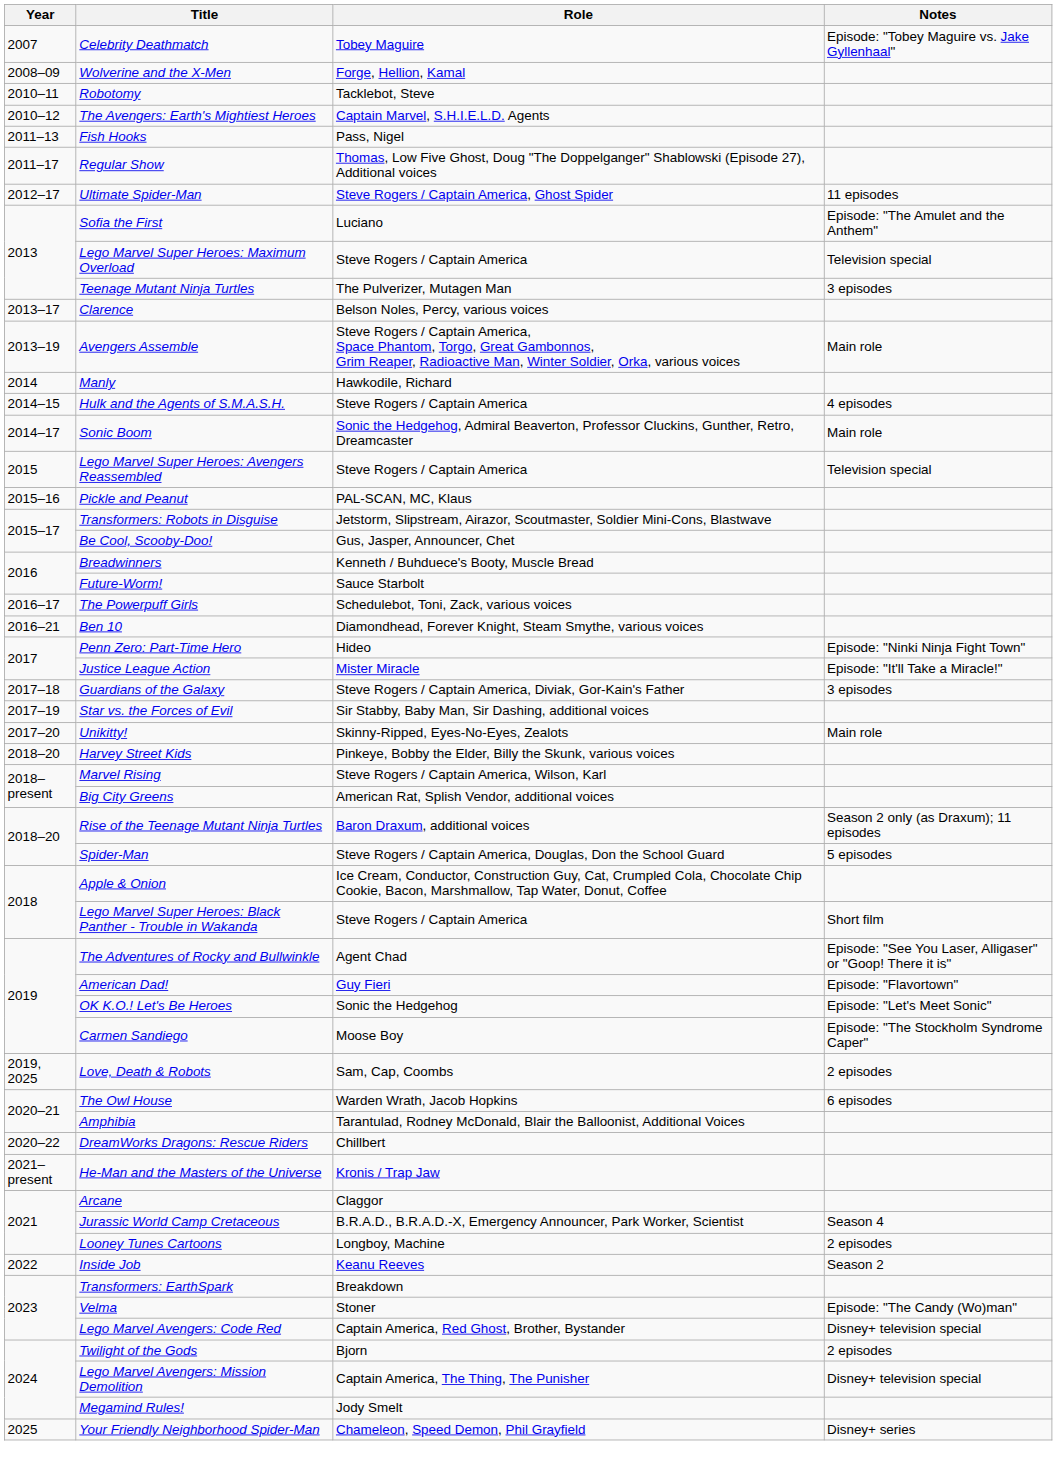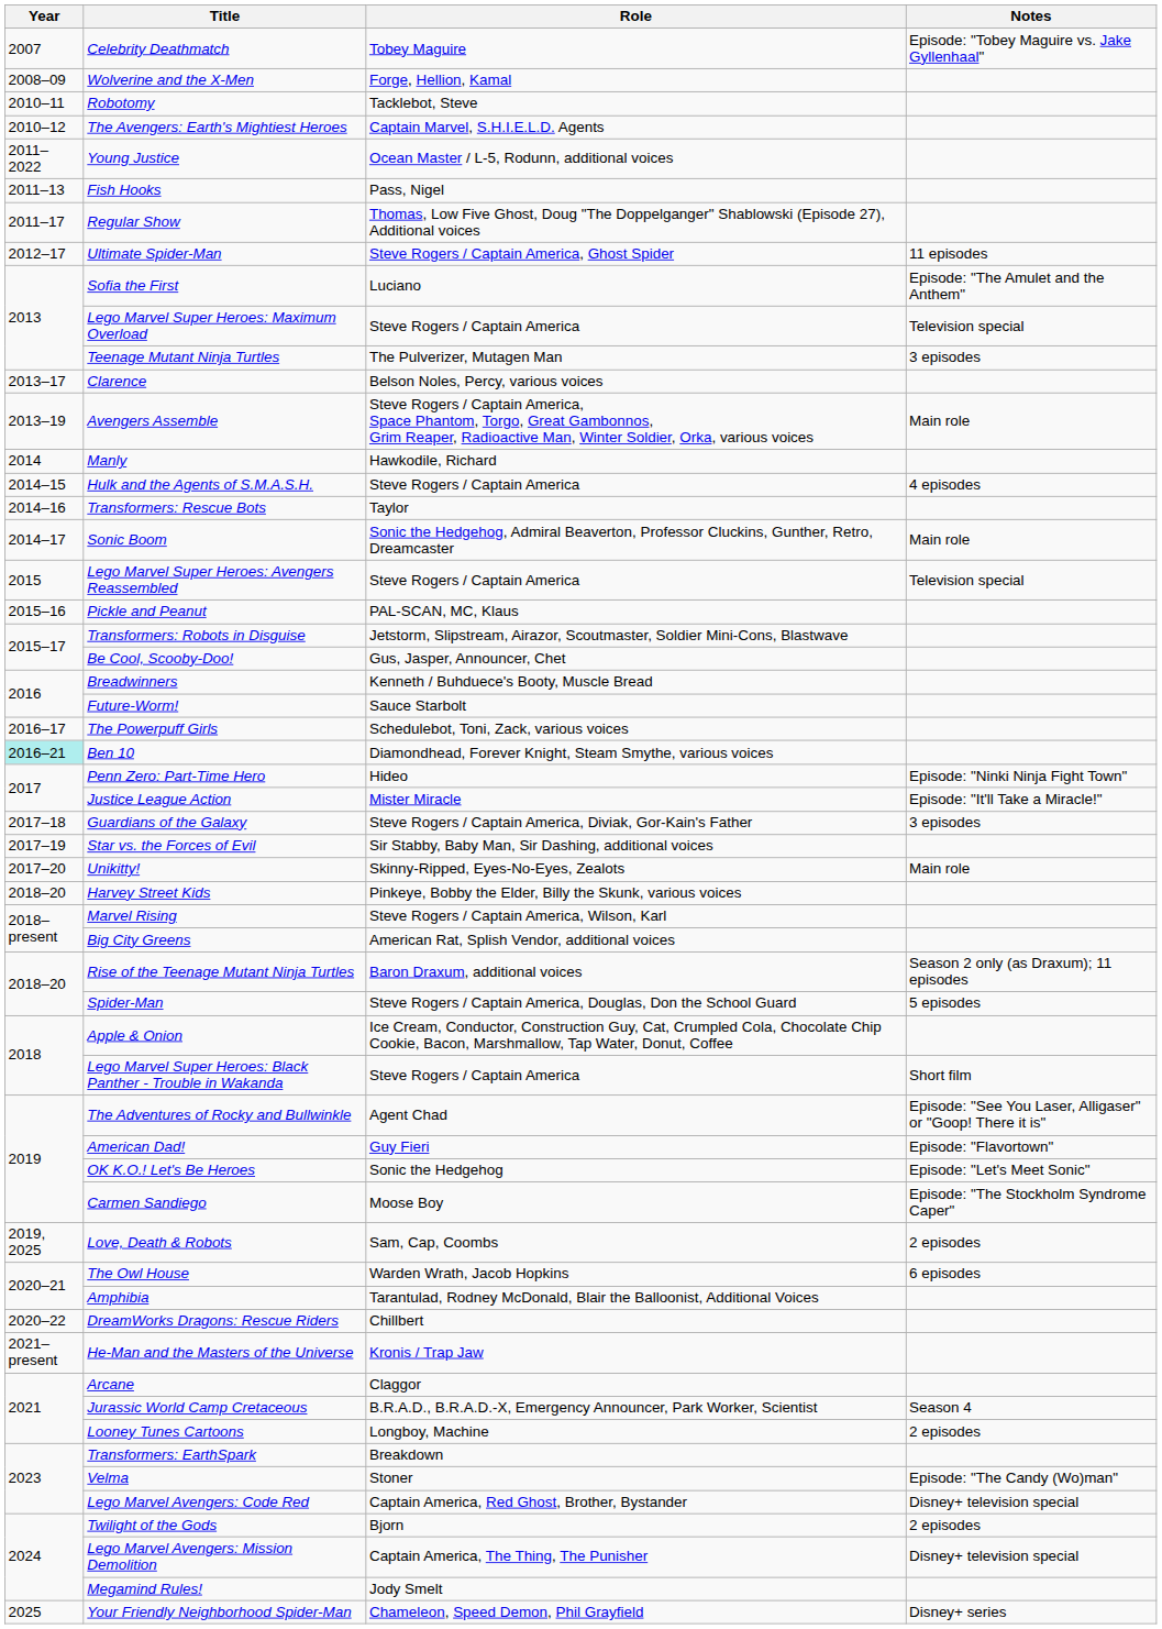+ row: 2011–2022 | Young Justice | Ocean Master / L-5, Rodunn, additional voices
+ row: 2014–16 | Transformers: Rescue Bots | Taylor
Ben 10 | Year: no background -> paleturquoise background
- row: 2022 | Inside Job | Keanu Reeves | Season 2
